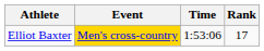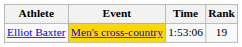Elliot Baxter | Rank: 17 -> 19
